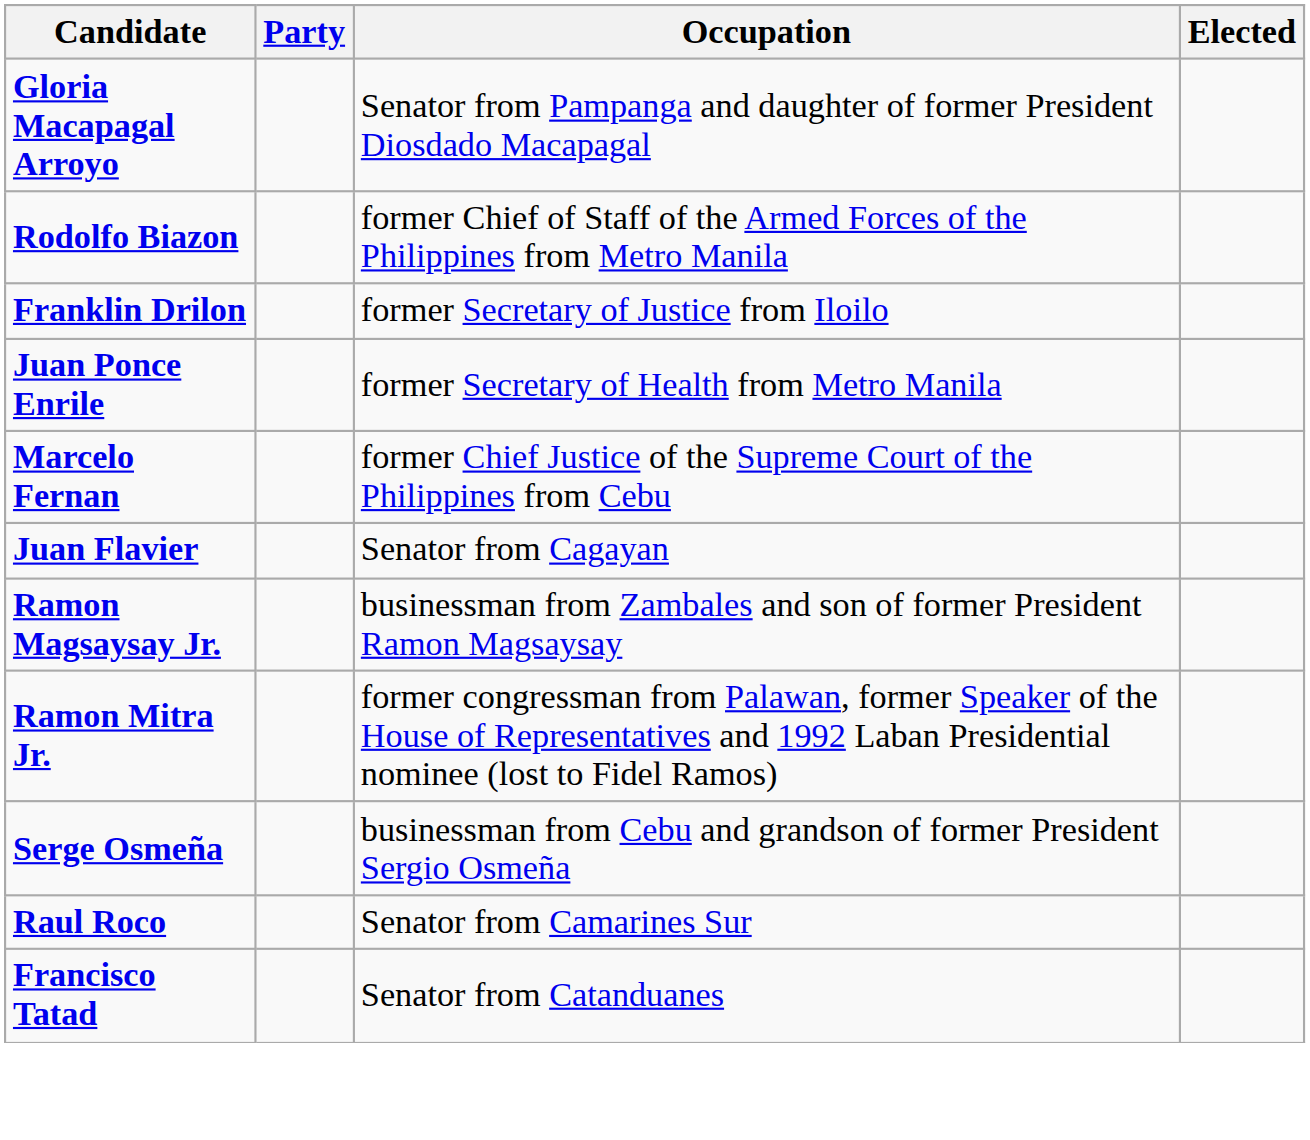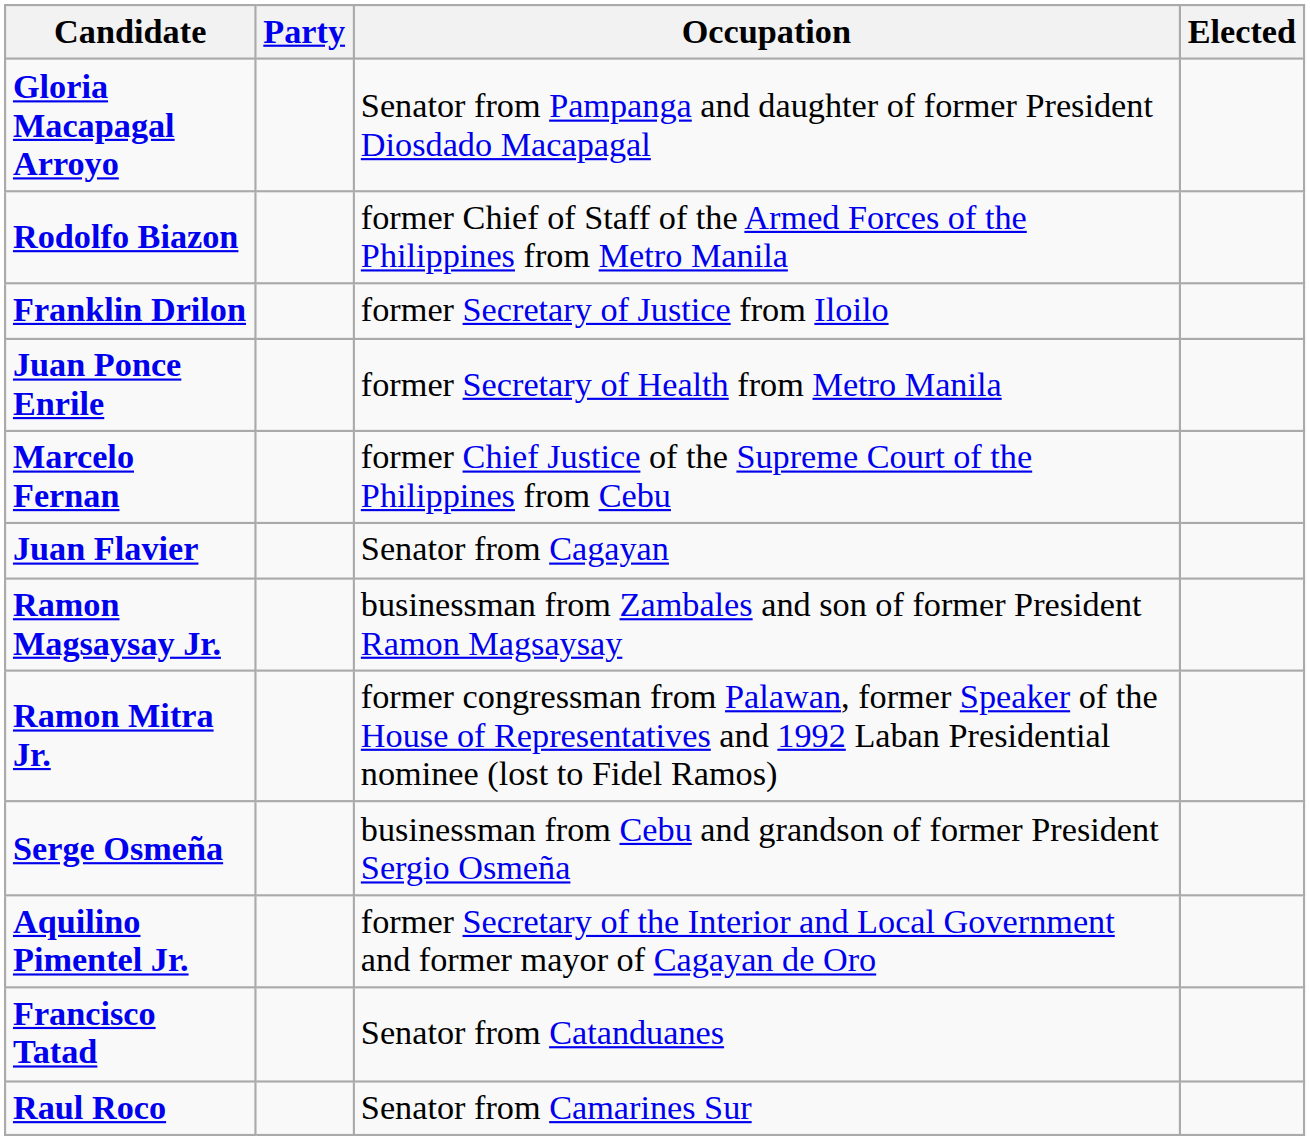+ row: Aquilino Pimentel Jr. | former Secretary of the Interior and Local Government and former mayor of Cagayan de Oro
rows swapped: Raul Roco <-> Francisco Tatad
